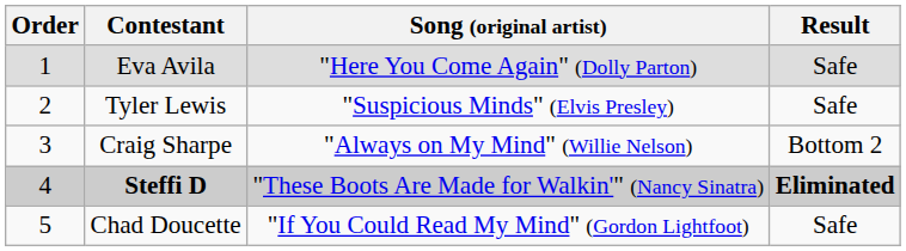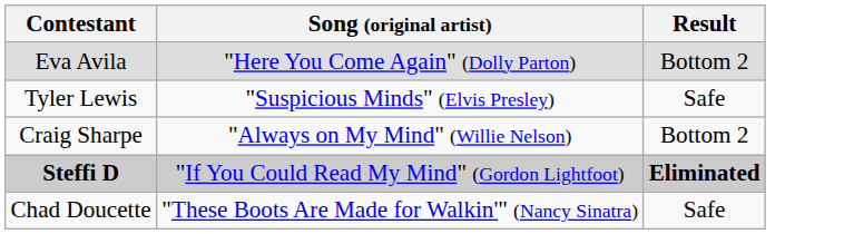- column: Order | 1 | 2 | 3 | 4 | 5
Eva Avila | Result: Safe -> Bottom 2
Steffi D | Song (original artist): "These Boots Are Made for Walkin'" (Nancy Sinatra) -> "If You Could Read My Mind" (Gordon Lightfoot)
Chad Doucette | Song (original artist): "If You Could Read My Mind" (Gordon Lightfoot) -> "These Boots Are Made for Walkin'" (Nancy Sinatra)
